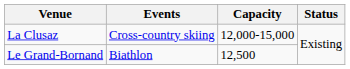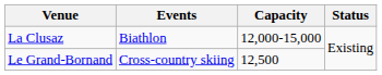La Clusaz | Events: Cross-country skiing -> Biathlon
Le Grand-Bornand | Events: Biathlon -> Cross-country skiing
